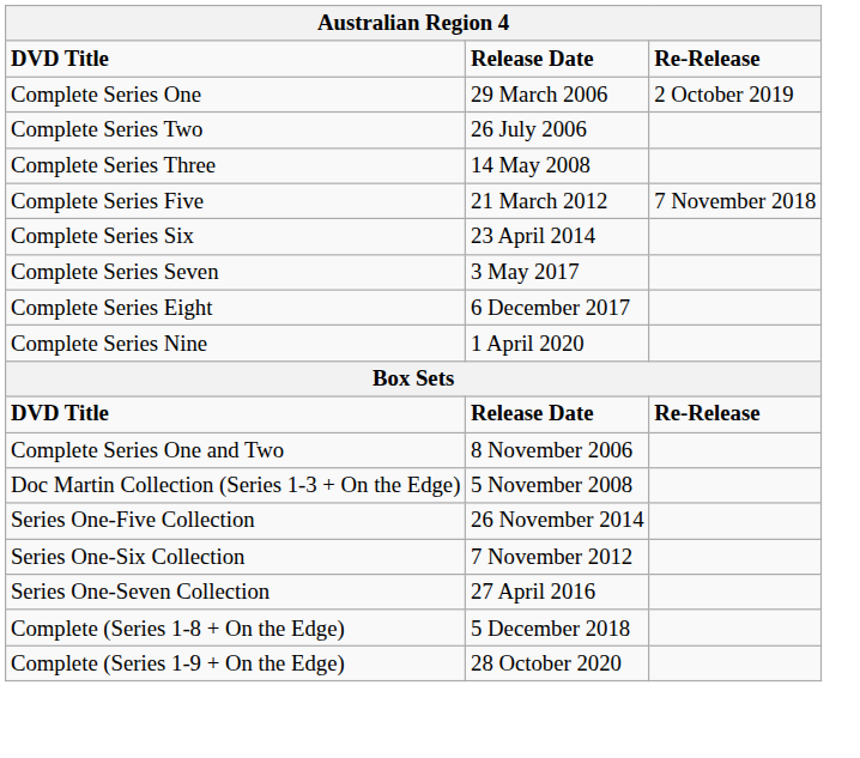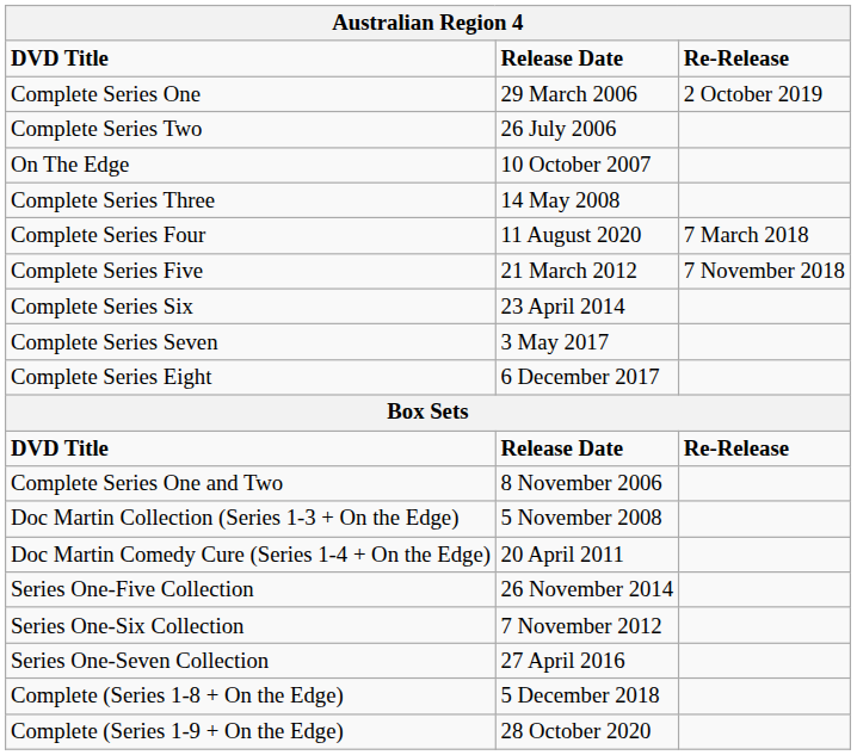+ row: On The Edge | 10 October 2007
+ row: Complete Series Four | 11 August 2020 | 7 March 2018
- row: Complete Series Nine | 1 April 2020
+ row: Doc Martin Comedy Cure (Series 1-4 + On the Edge) | 20 April 2011
